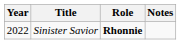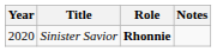Sinister Savior | Year: 2022 -> 2020
